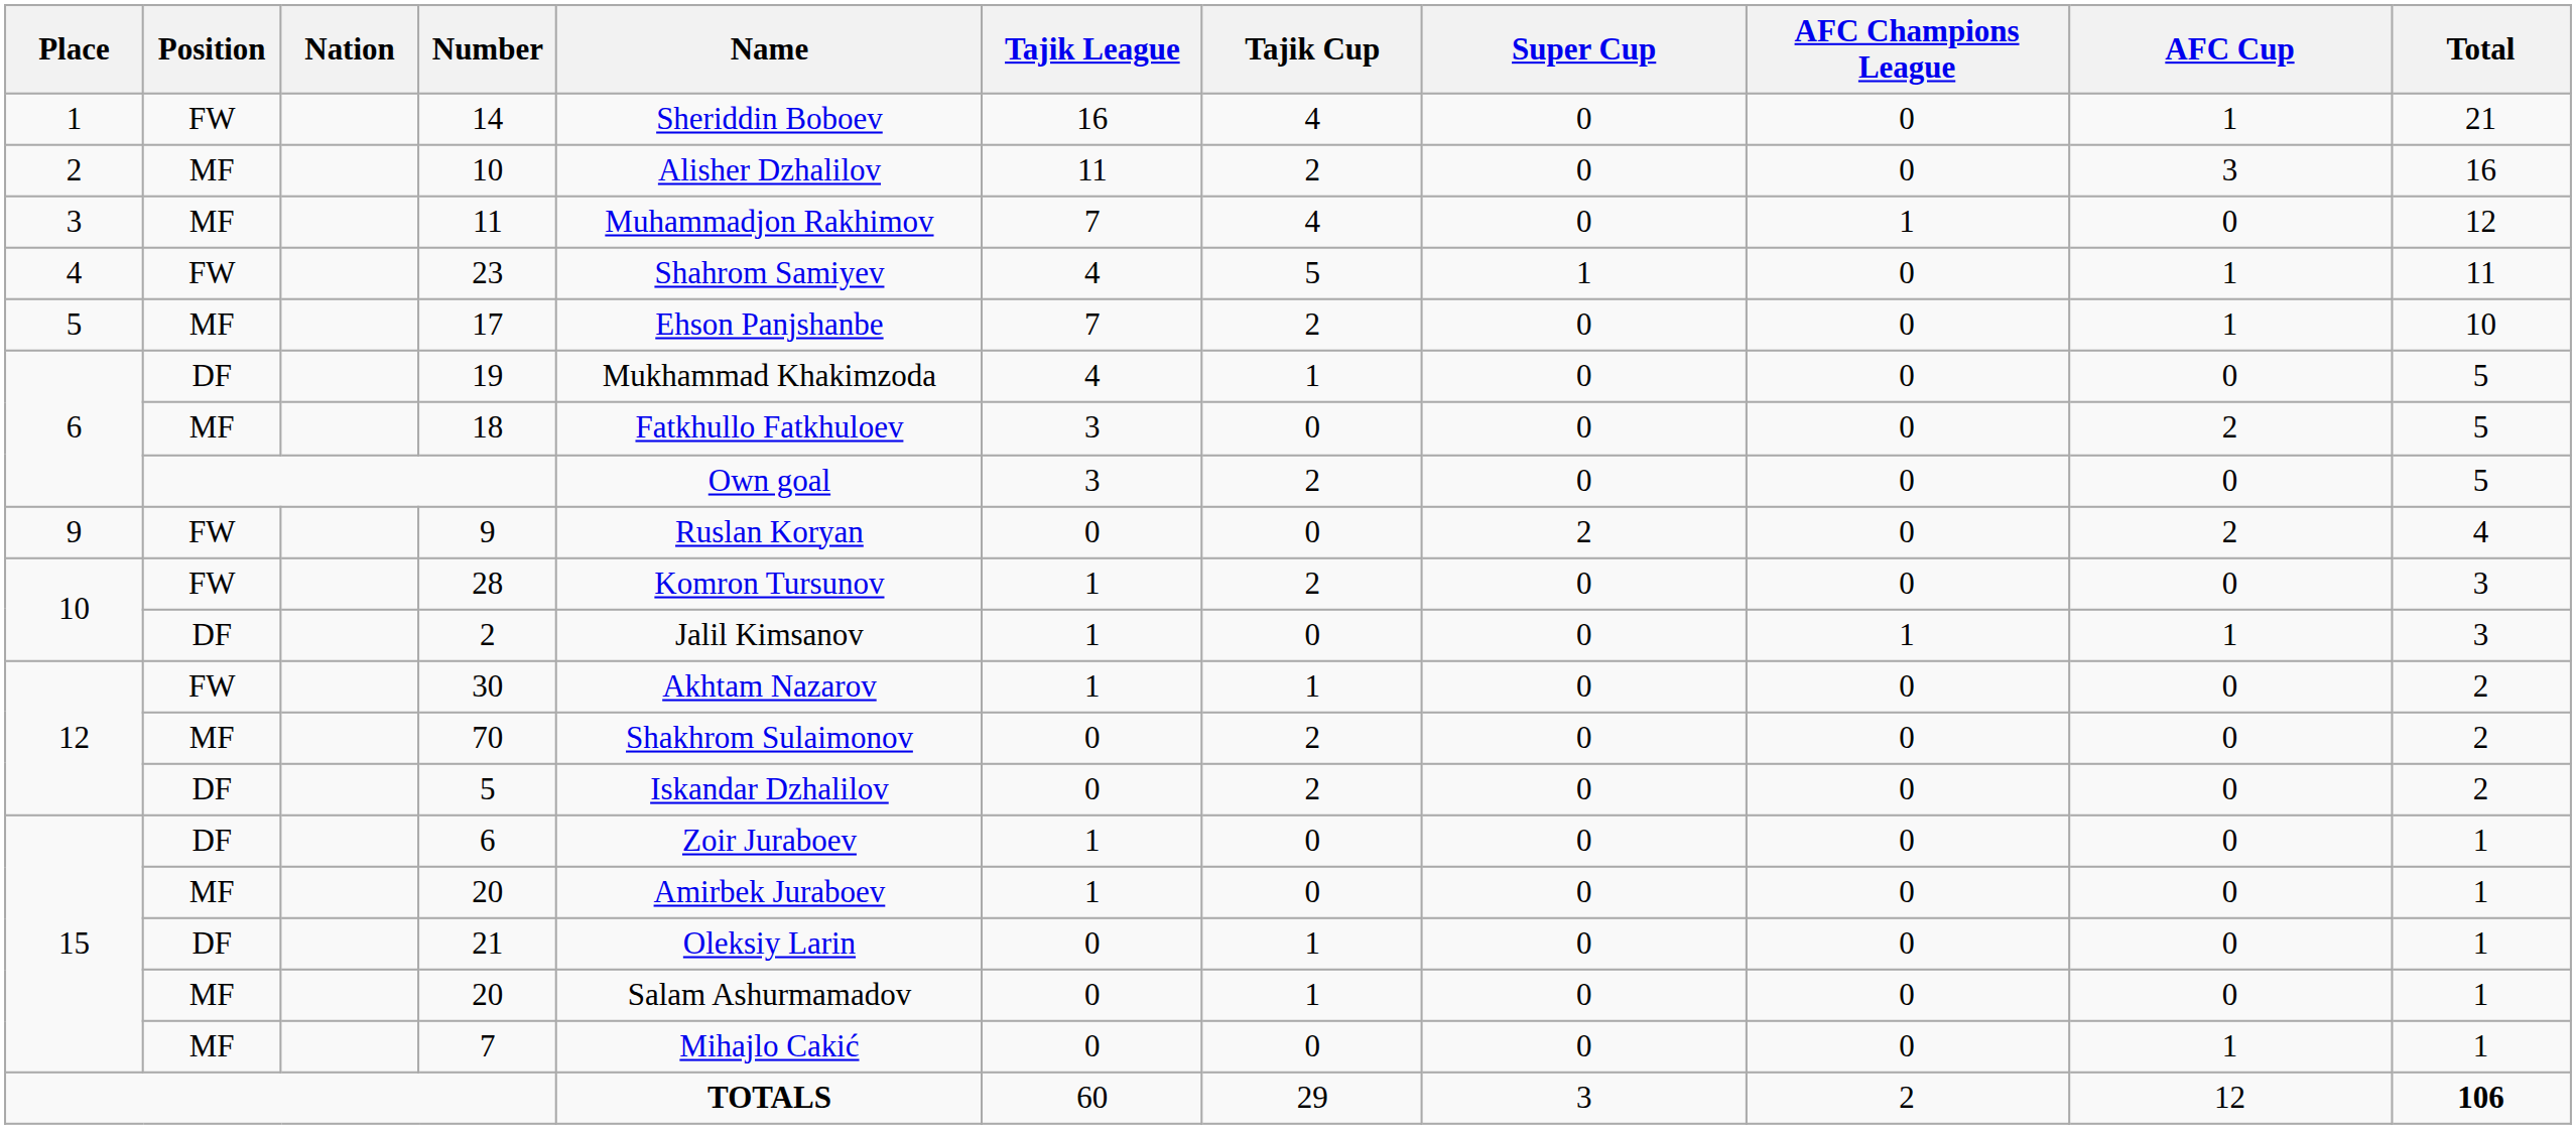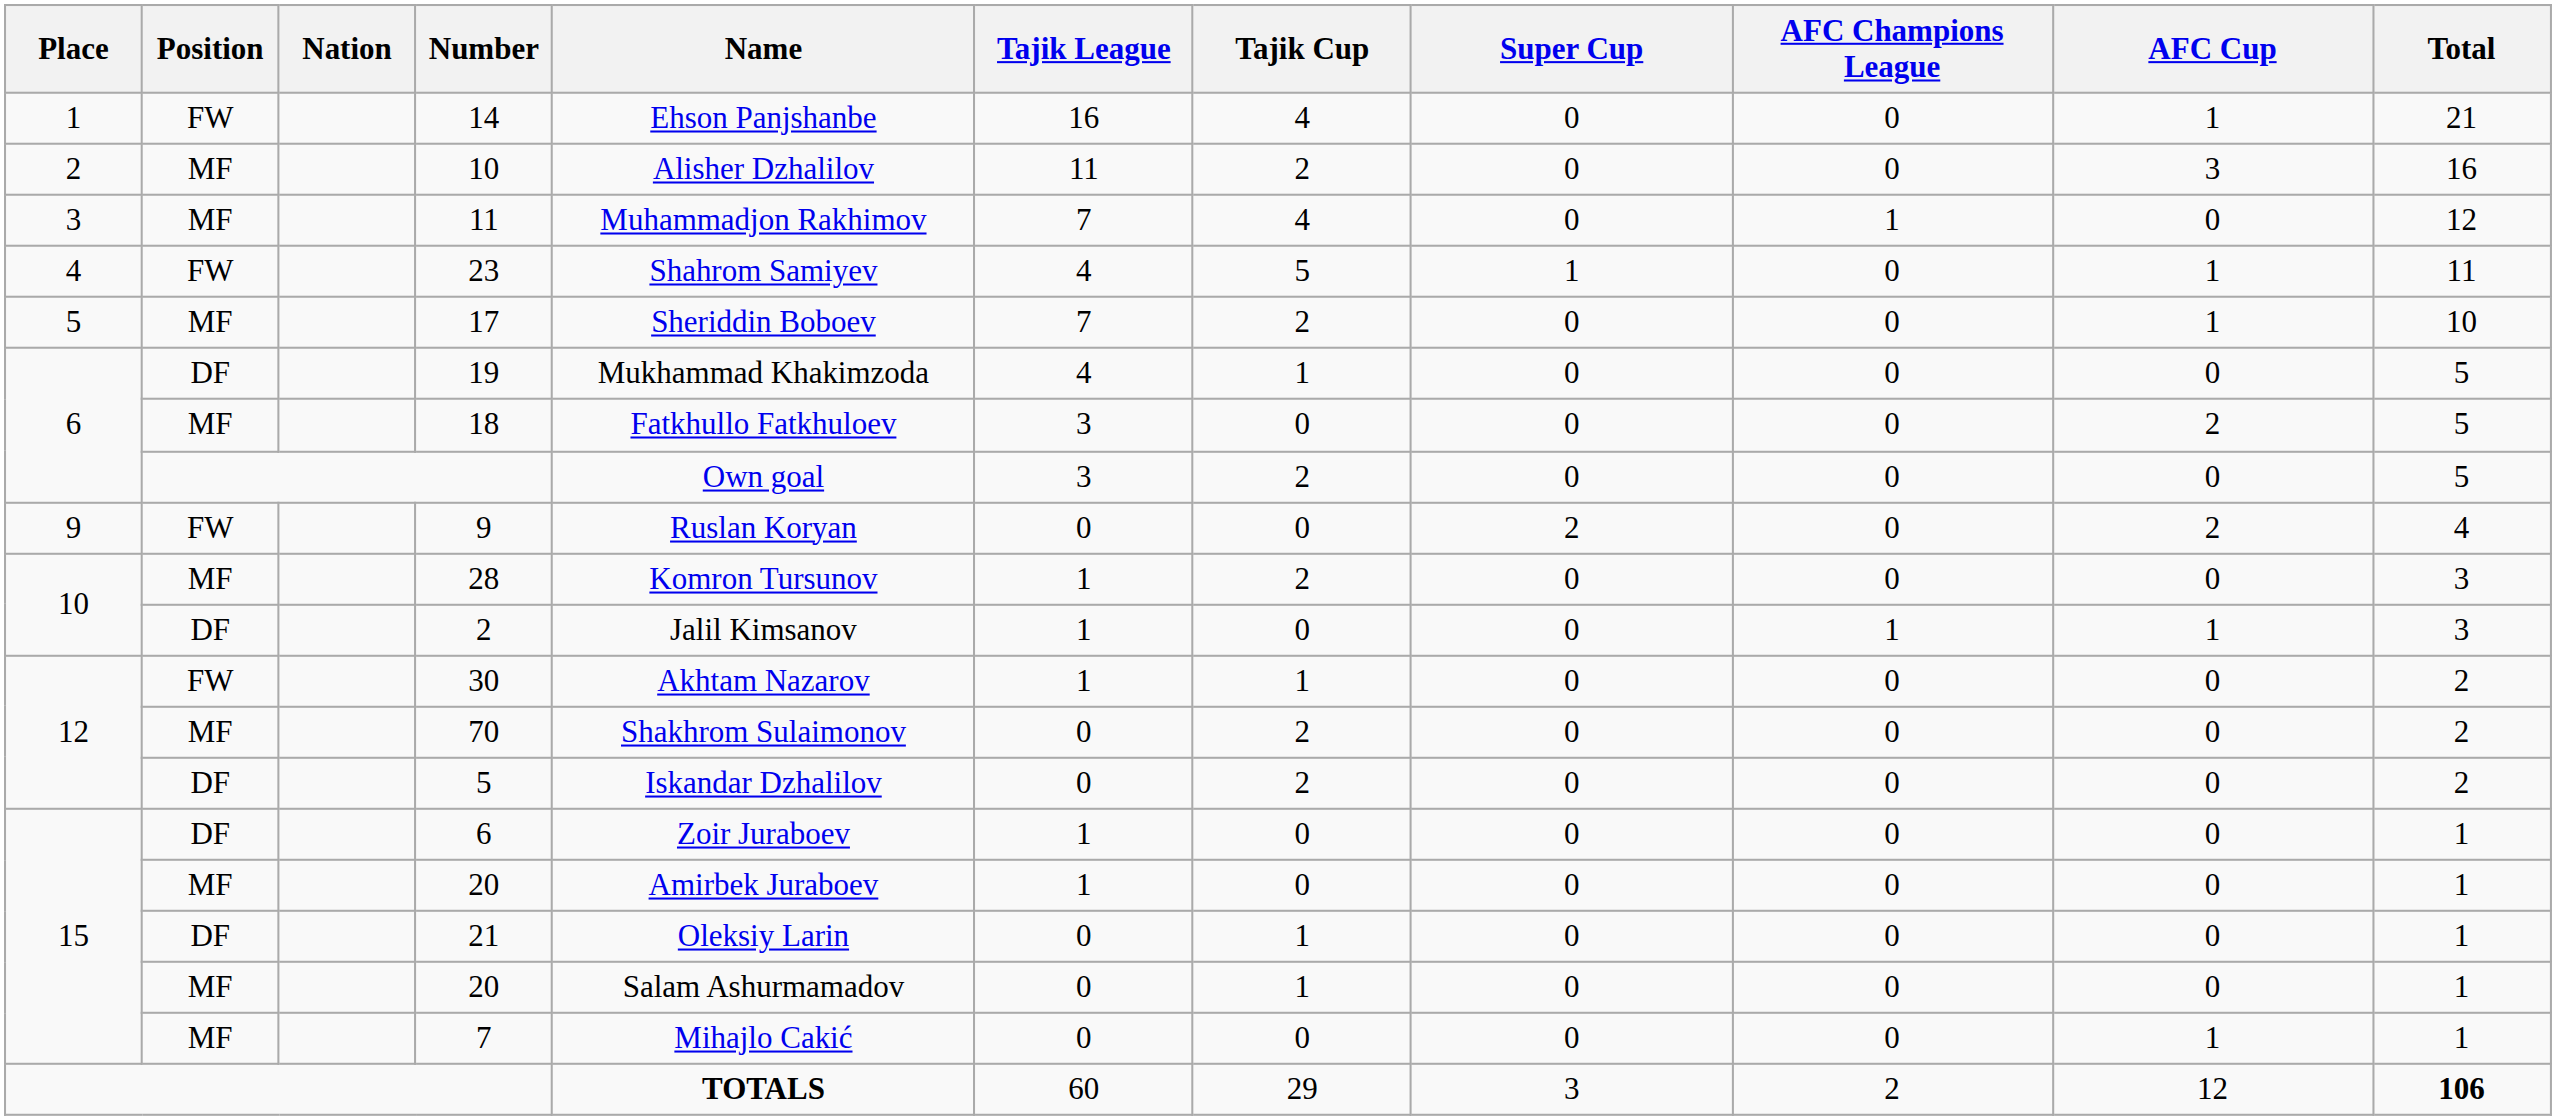14 | Name: Sheriddin Boboev -> Ehson Panjshanbe
17 | Name: Ehson Panjshanbe -> Sheriddin Boboev
28 | Position: FW -> MF
